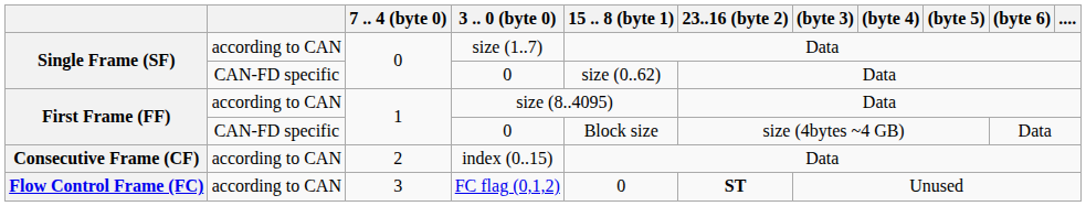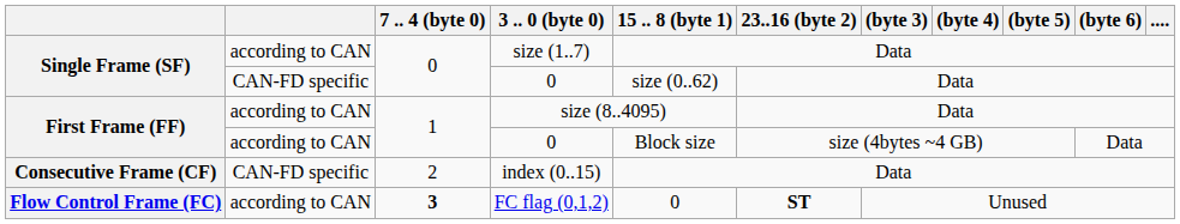First Frame (FF) / 0 | column 2: CAN-FD specific -> according to CAN
index (0..15) | column 2: according to CAN -> CAN-FD specific
FC flag (0,1,2) | 7 .. 4 (byte 0): normal -> bold
